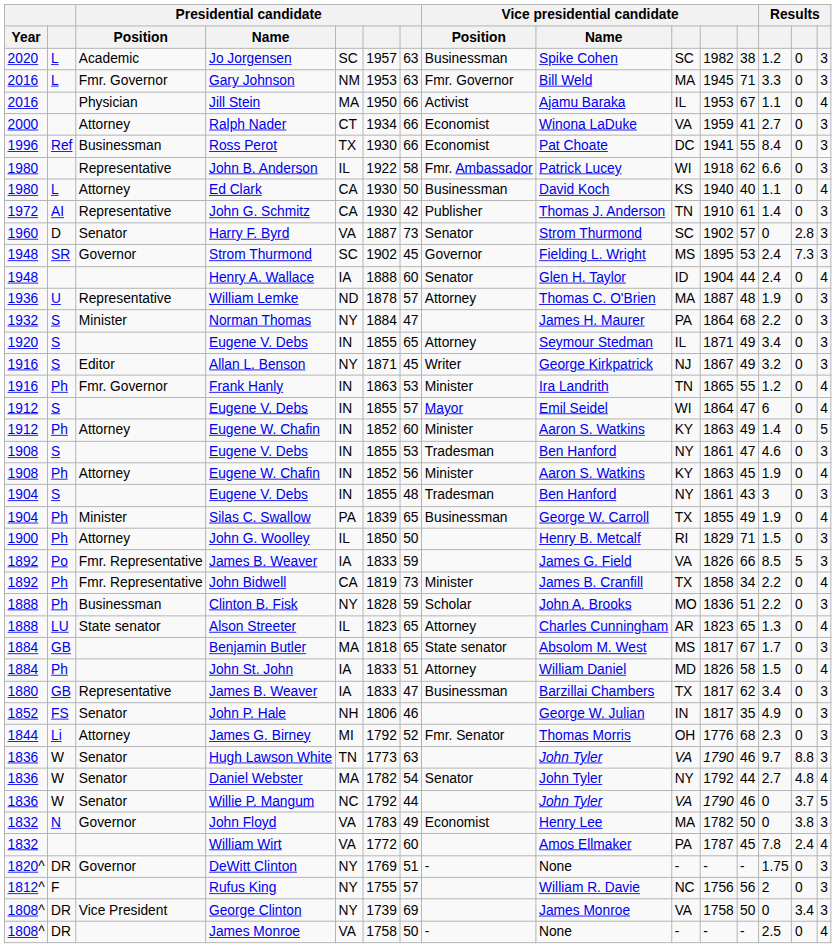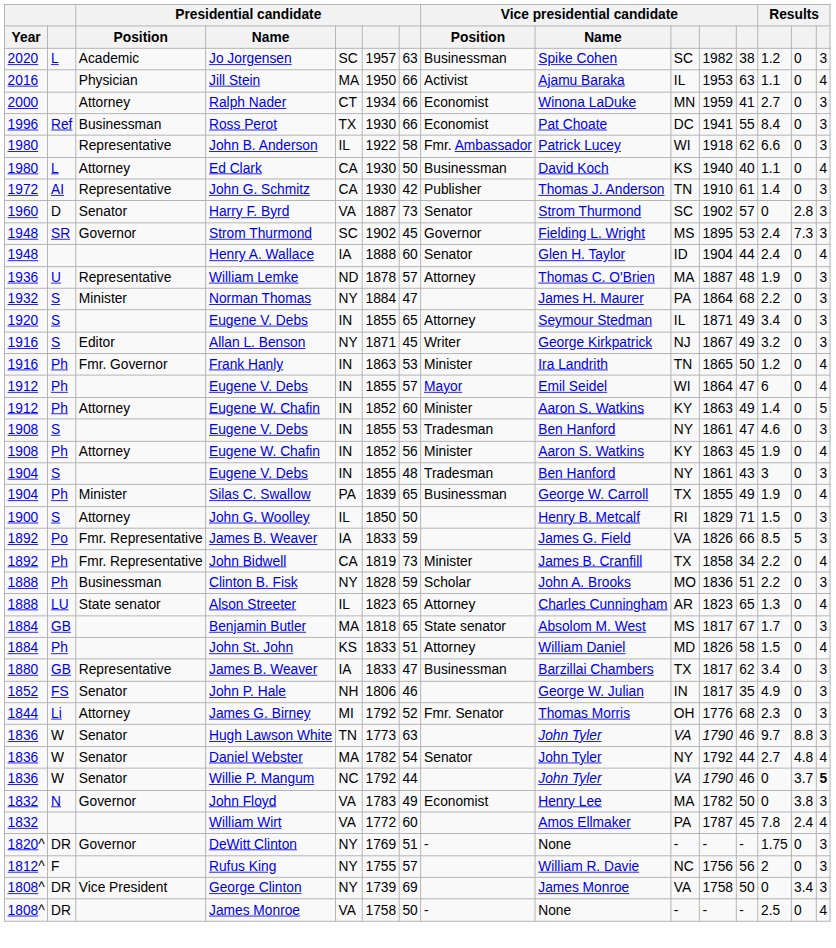- row: 2016 | L | Fmr. Governor | Gary Johnson | NM | 1953 | 63 | Fmr. Governor | Bill Weld | MA | 1945 | 71 | 3.3 | 0 | 3
Jill Stein | column 12: 67 -> 63
Ralph Nader | column 10: VA -> MN
Frank Hanly | column 12: 55 -> 50
1912 / Eugene V. Debs | column 2: S -> Ph
John G. Woolley | column 2: Ph -> S
John St. John | column 5: IA -> KS
Willie P. Mangum | column 15: normal -> bold
